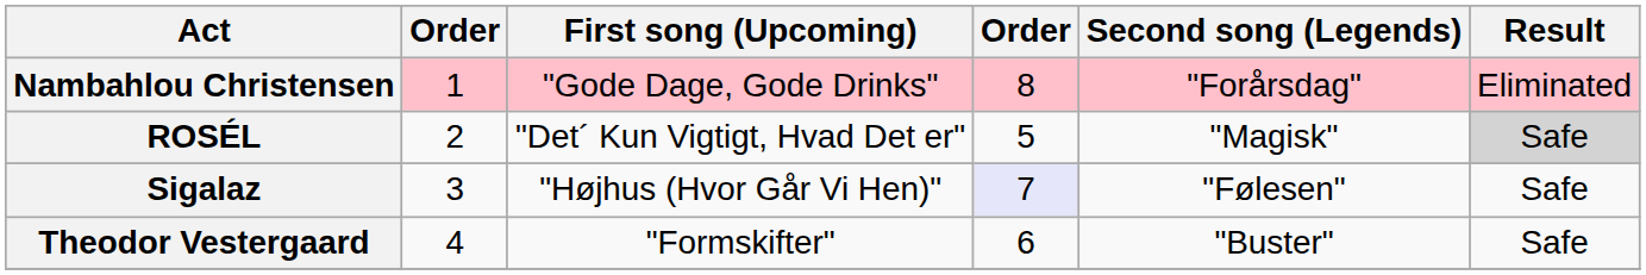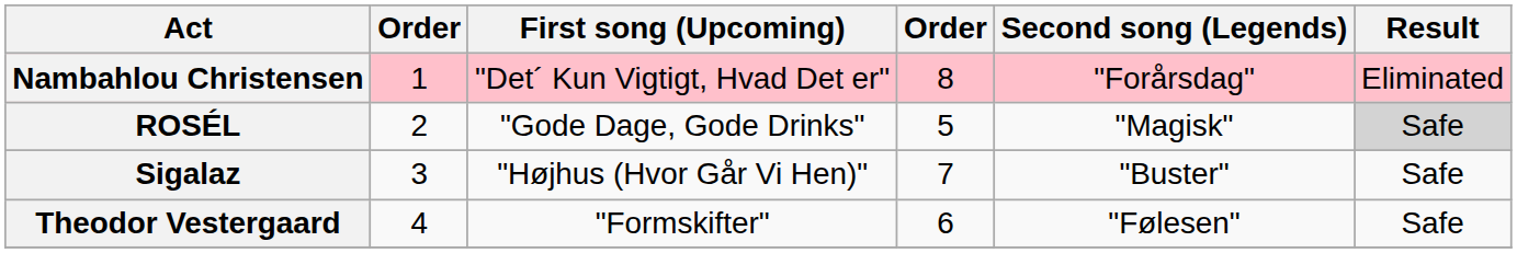Nambahlou Christensen | First song (Upcoming): "Gode Dage, Gode Drinks" -> "Det´ Kun Vigtigt, Hvad Det er"
ROSÉL | First song (Upcoming): "Det´ Kun Vigtigt, Hvad Det er" -> "Gode Dage, Gode Drinks"
Sigalaz | column 4: lavender background -> no background
Sigalaz | Second song (Legends): "Følesen" -> "Buster"
Theodor Vestergaard | Second song (Legends): "Buster" -> "Følesen"
